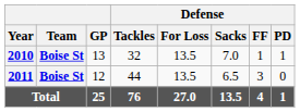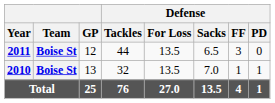rows swapped: 2010 <-> 2011
